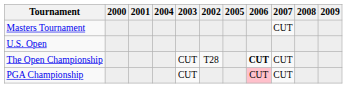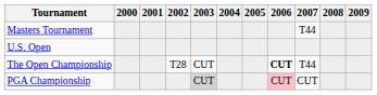columns swapped: 2002 <-> 2004
Masters Tournament | 2007: CUT -> T44
The Open Championship | 2007: CUT -> T44
PGA Championship | 2003: no background -> lightgrey background
